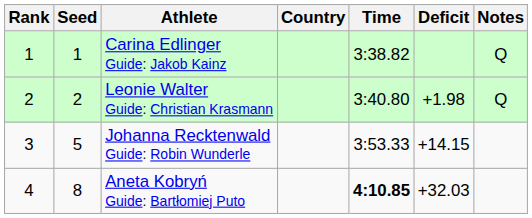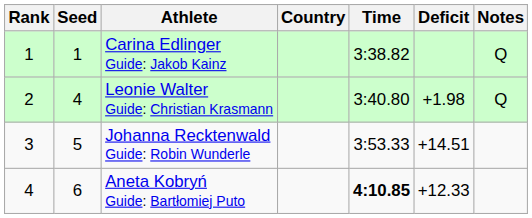Leonie Walter Guide: Christian Krasmann | Seed: 2 -> 4
Johanna Recktenwald Guide: Robin Wunderle | Deficit: +14.15 -> +14.51
Aneta Kobryń Guide: Bartłomiej Puto | Seed: 8 -> 6
Aneta Kobryń Guide: Bartłomiej Puto | Deficit: +32.03 -> +12.33
